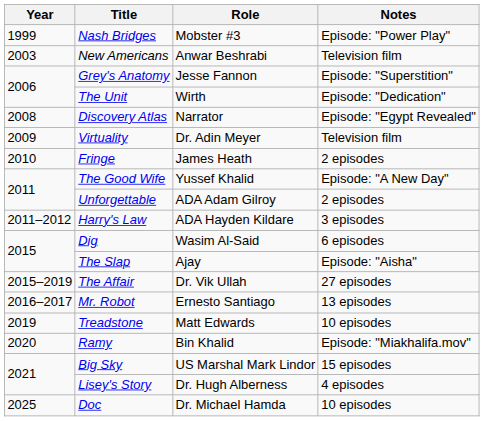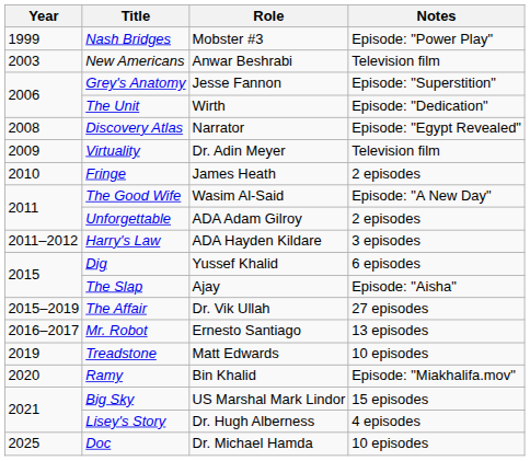The Good Wife | Role: Yussef Khalid -> Wasim Al-Said
Dig | Role: Wasim Al-Said -> Yussef Khalid
